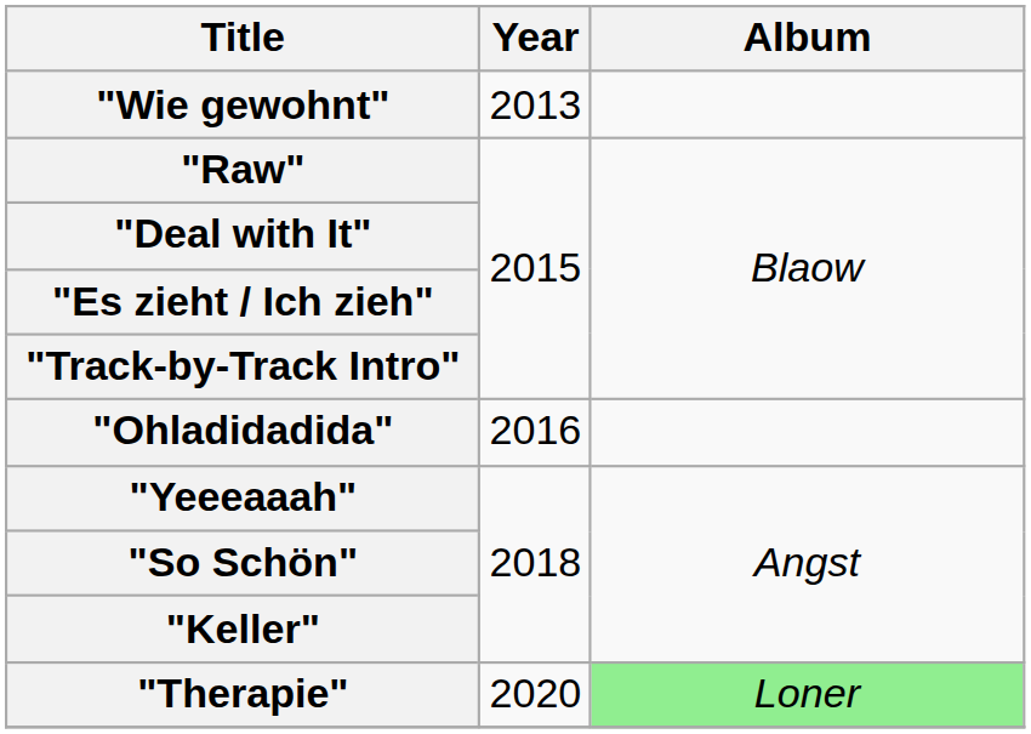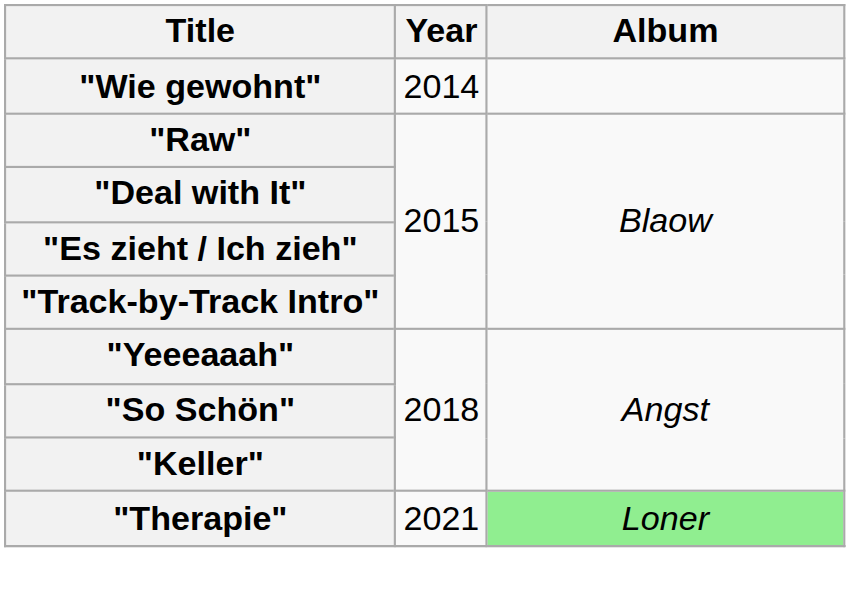"Wie gewohnt" | Year: 2013 -> 2014
- row: "Ohladidadida" | 2016
"Therapie" | Year: 2020 -> 2021
